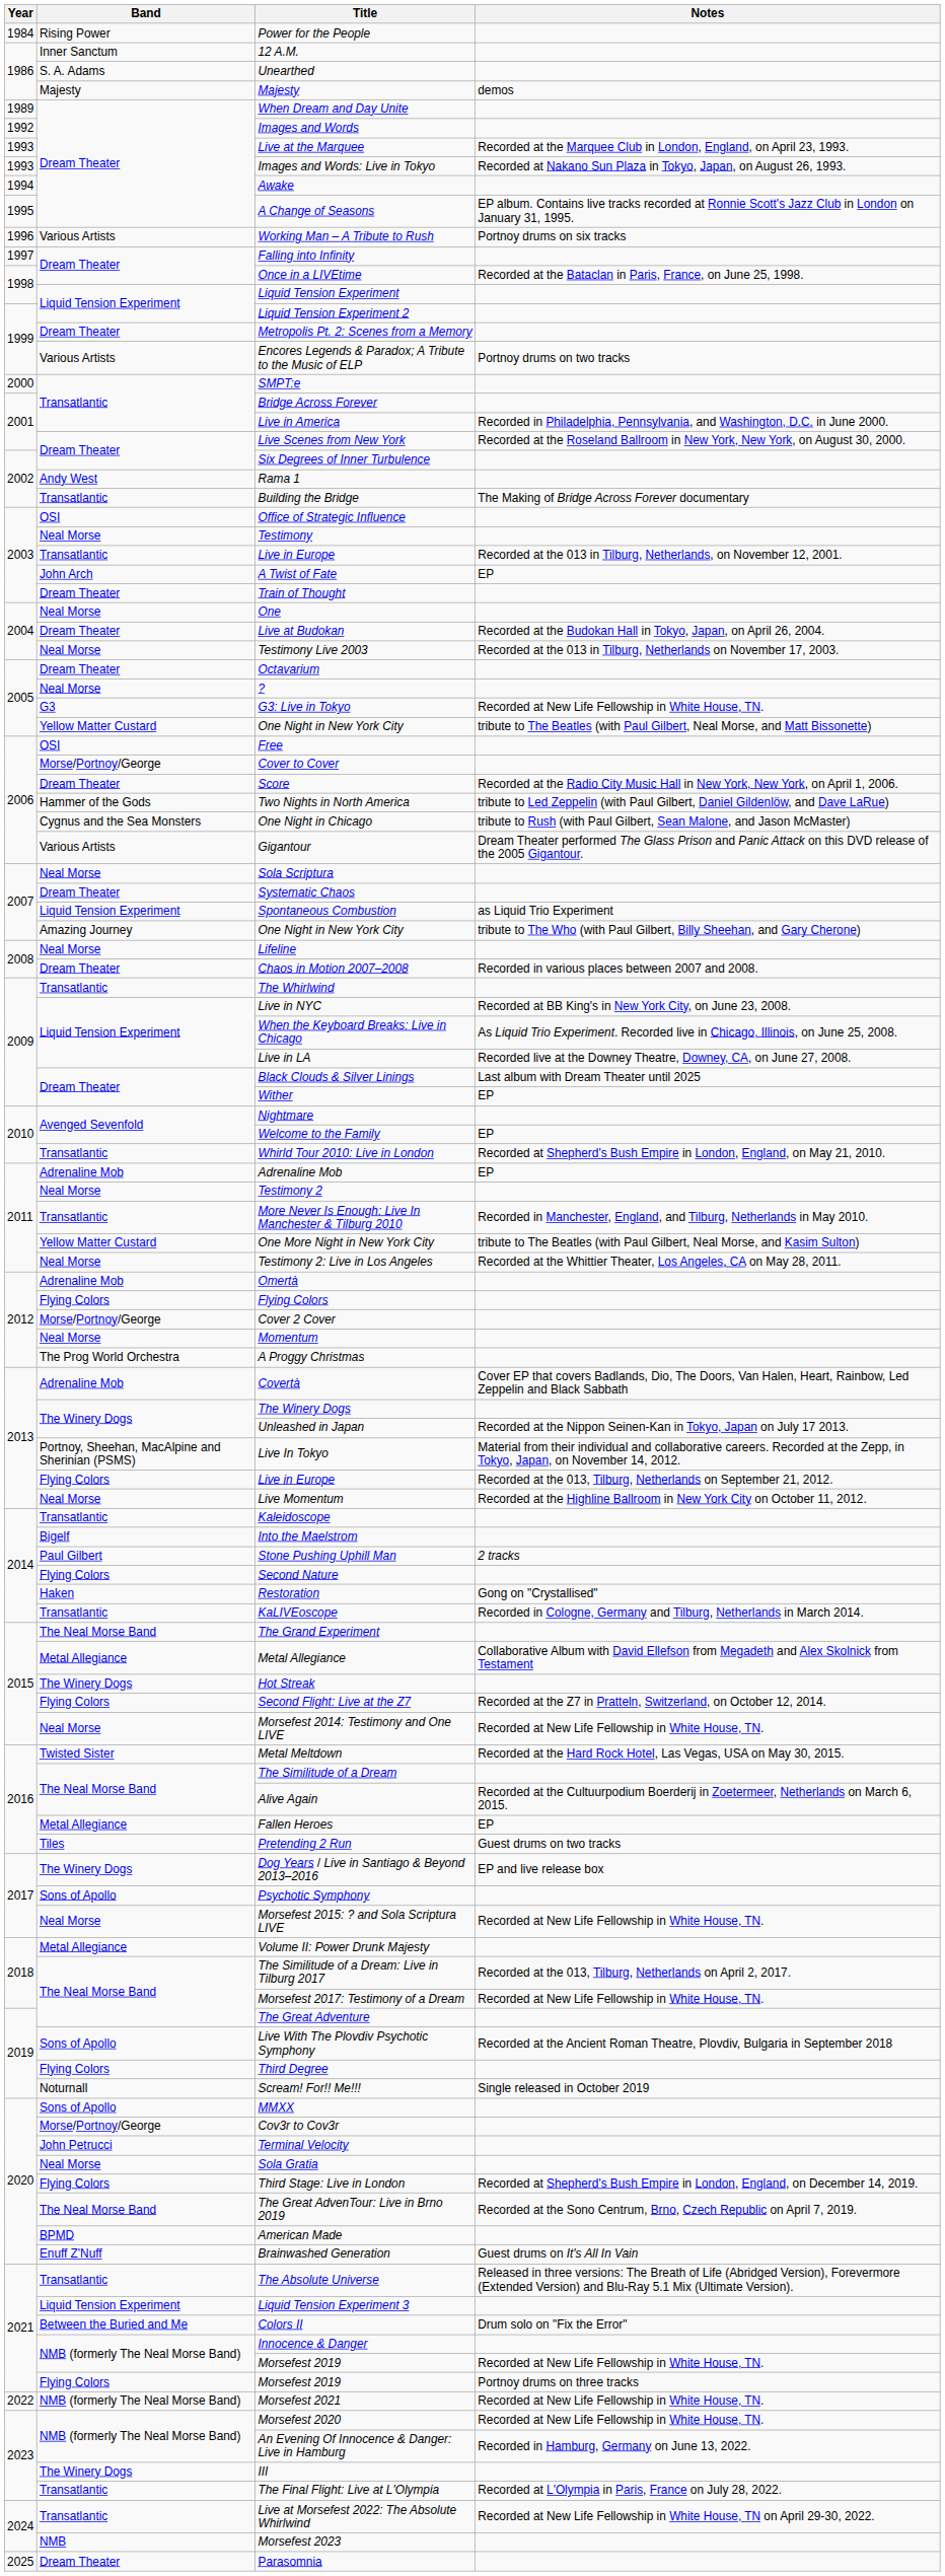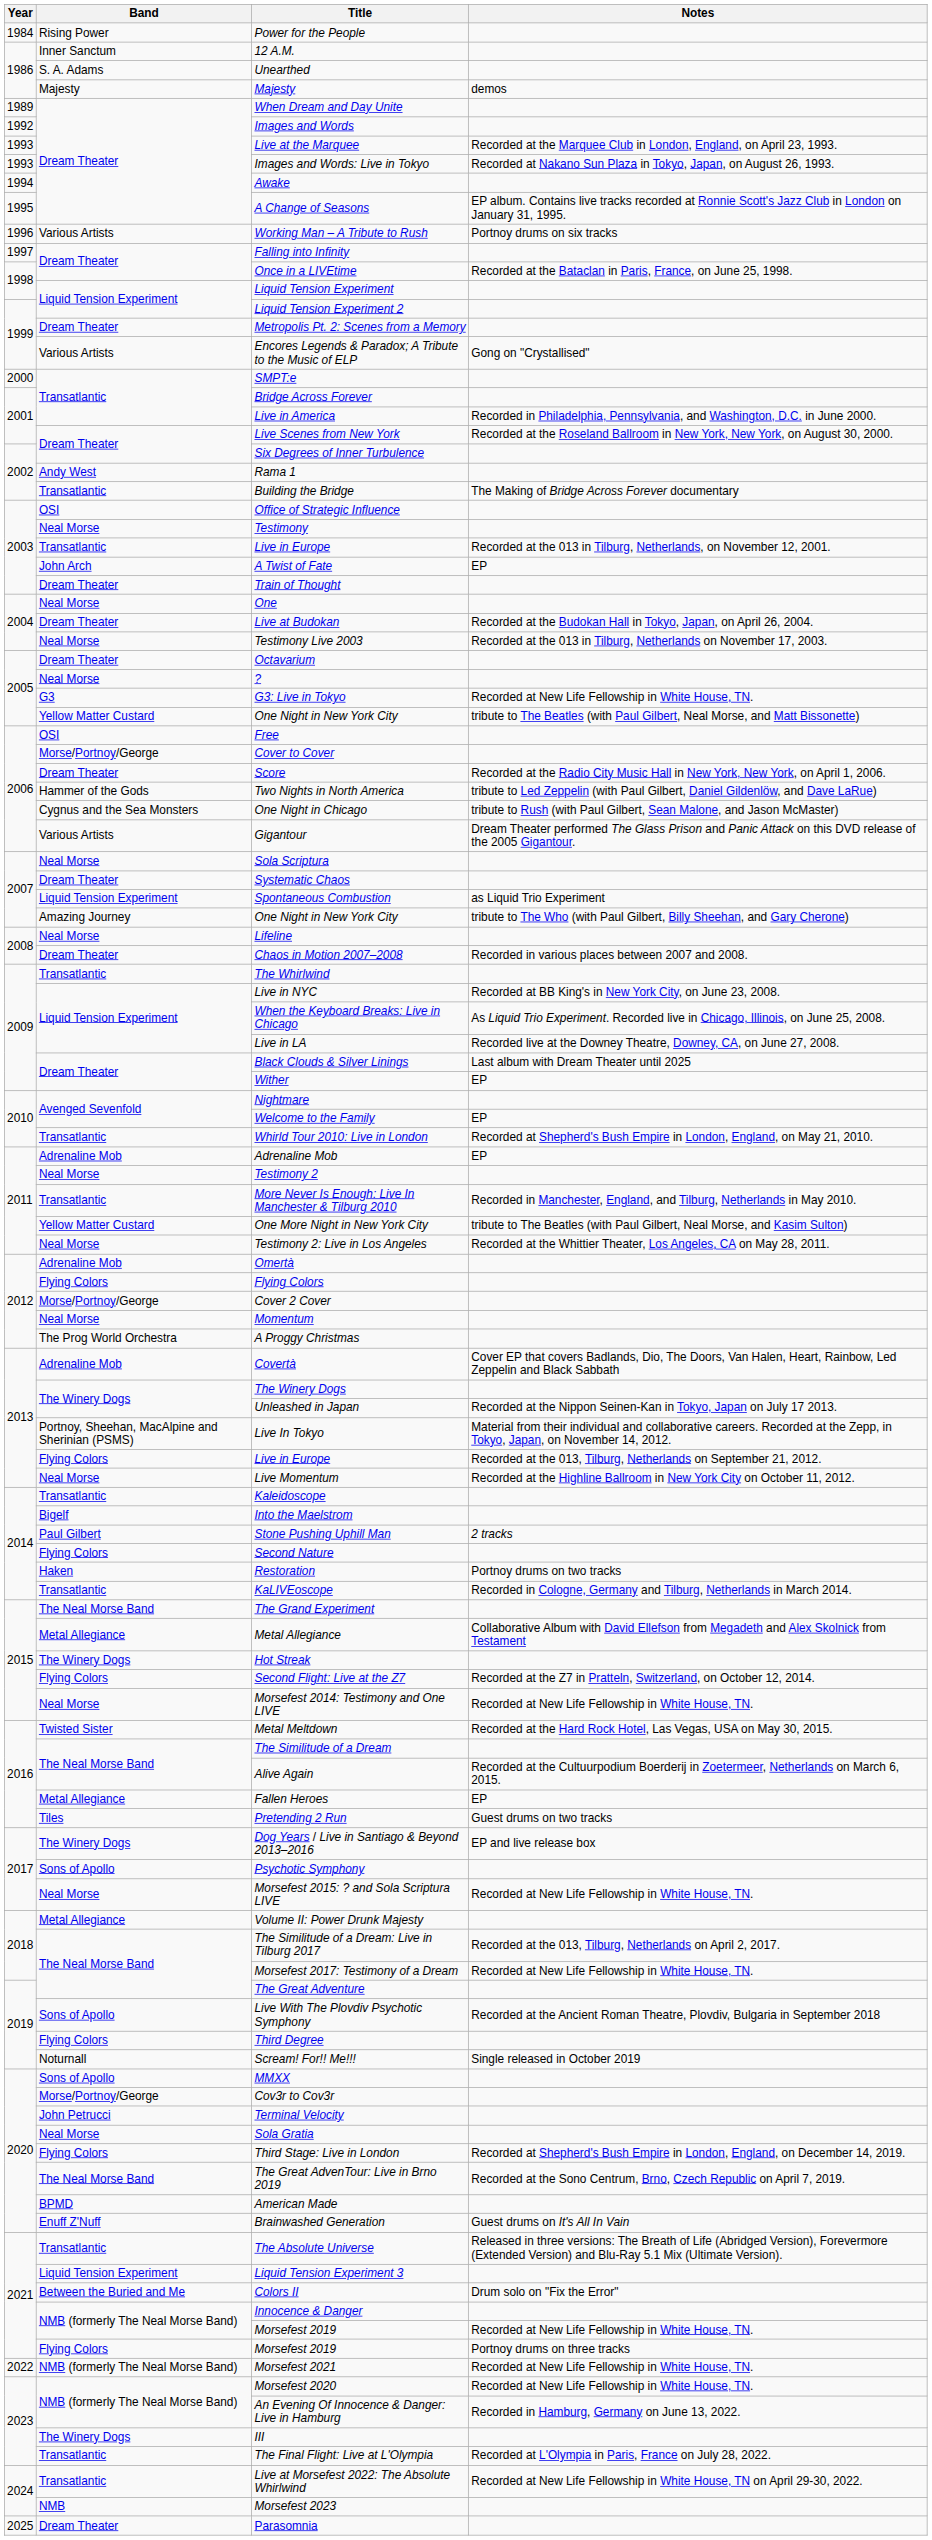Encores Legends & Paradox; A Tribute to the Music of ELP | Notes: Portnoy drums on two tracks -> Gong on "Crystallised"
Restoration | Notes: Gong on "Crystallised" -> Portnoy drums on two tracks
